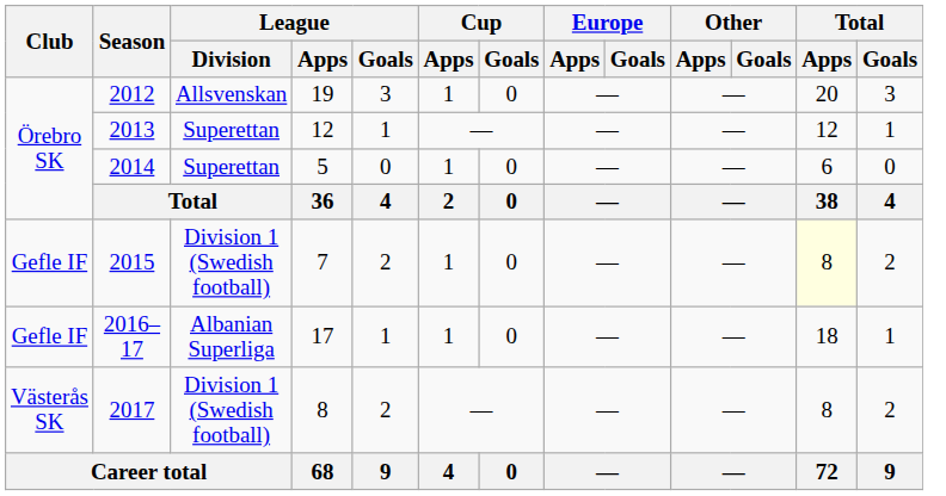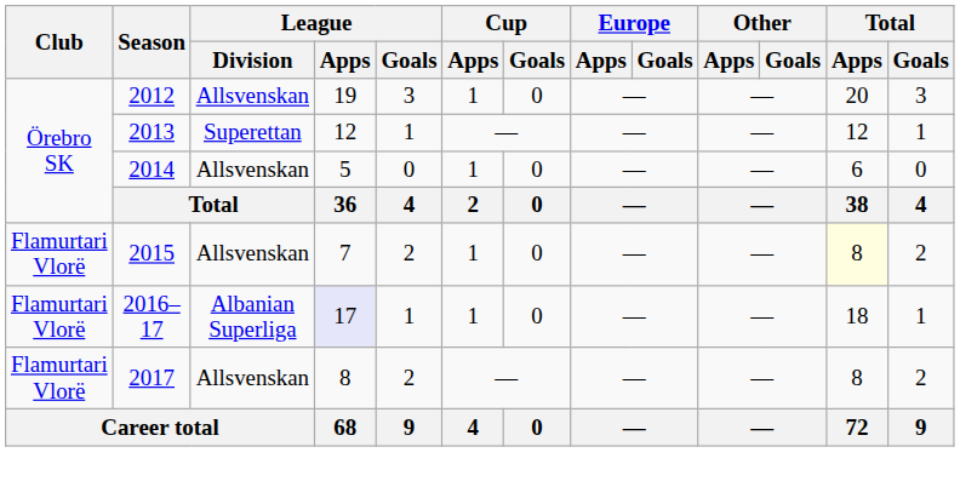2014 | League / Division: Superettan -> Allsvenskan
2015 | Club: Gefle IF -> Flamurtari Vlorë
2015 | League / Division: Division 1 (Swedish football) -> Allsvenskan
2016–17 | Club: Gefle IF -> Flamurtari Vlorë
2016–17 | League / Apps: no background -> lavender background
2017 | Club: Västerås SK -> Flamurtari Vlorë
2017 | League / Division: Division 1 (Swedish football) -> Allsvenskan
